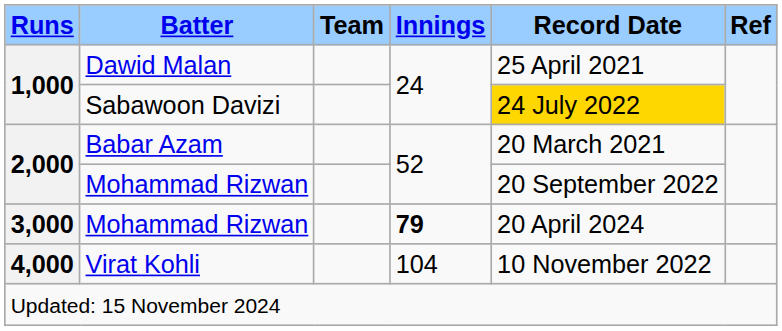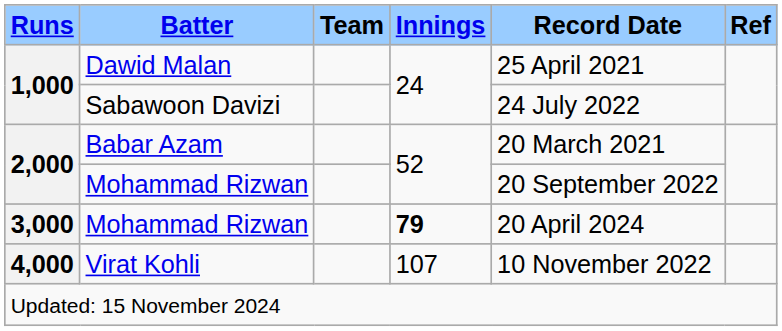Sabawoon Davizi | Record Date: gold background -> no background
Virat Kohli | Innings: 104 -> 107
